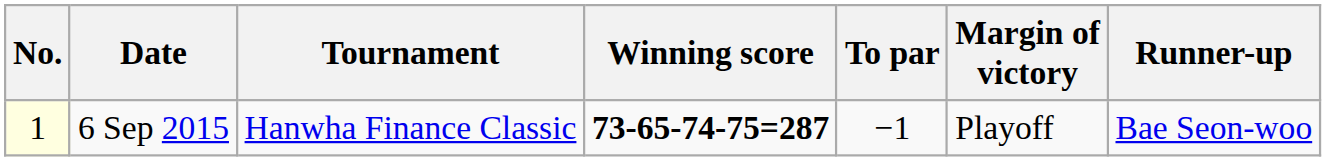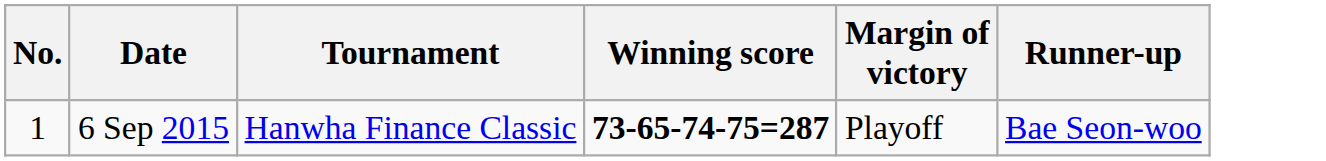- column: To par | −1
6 Sep 2015 | No.: lightyellow background -> no background
